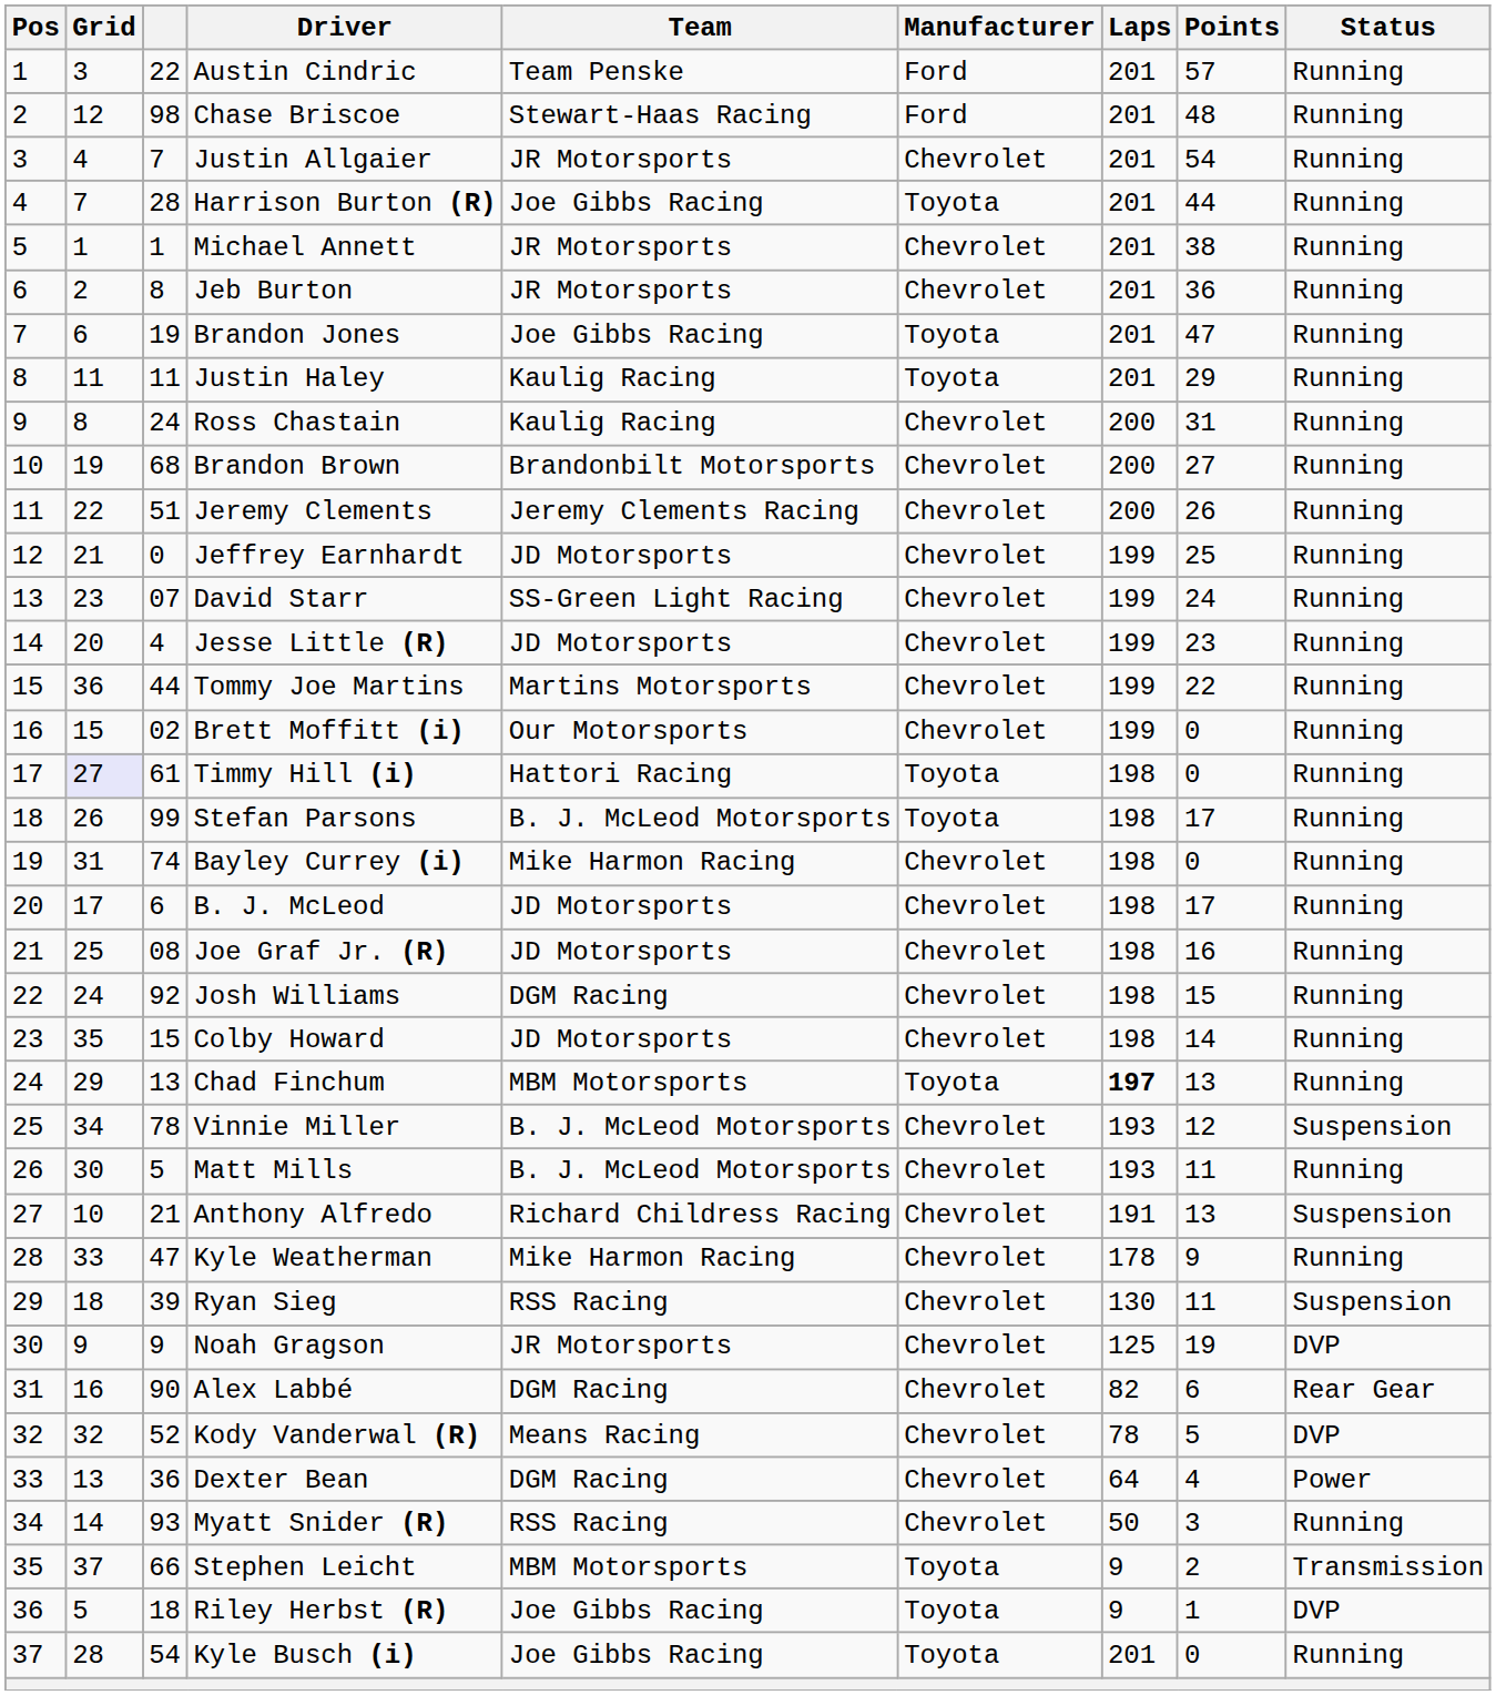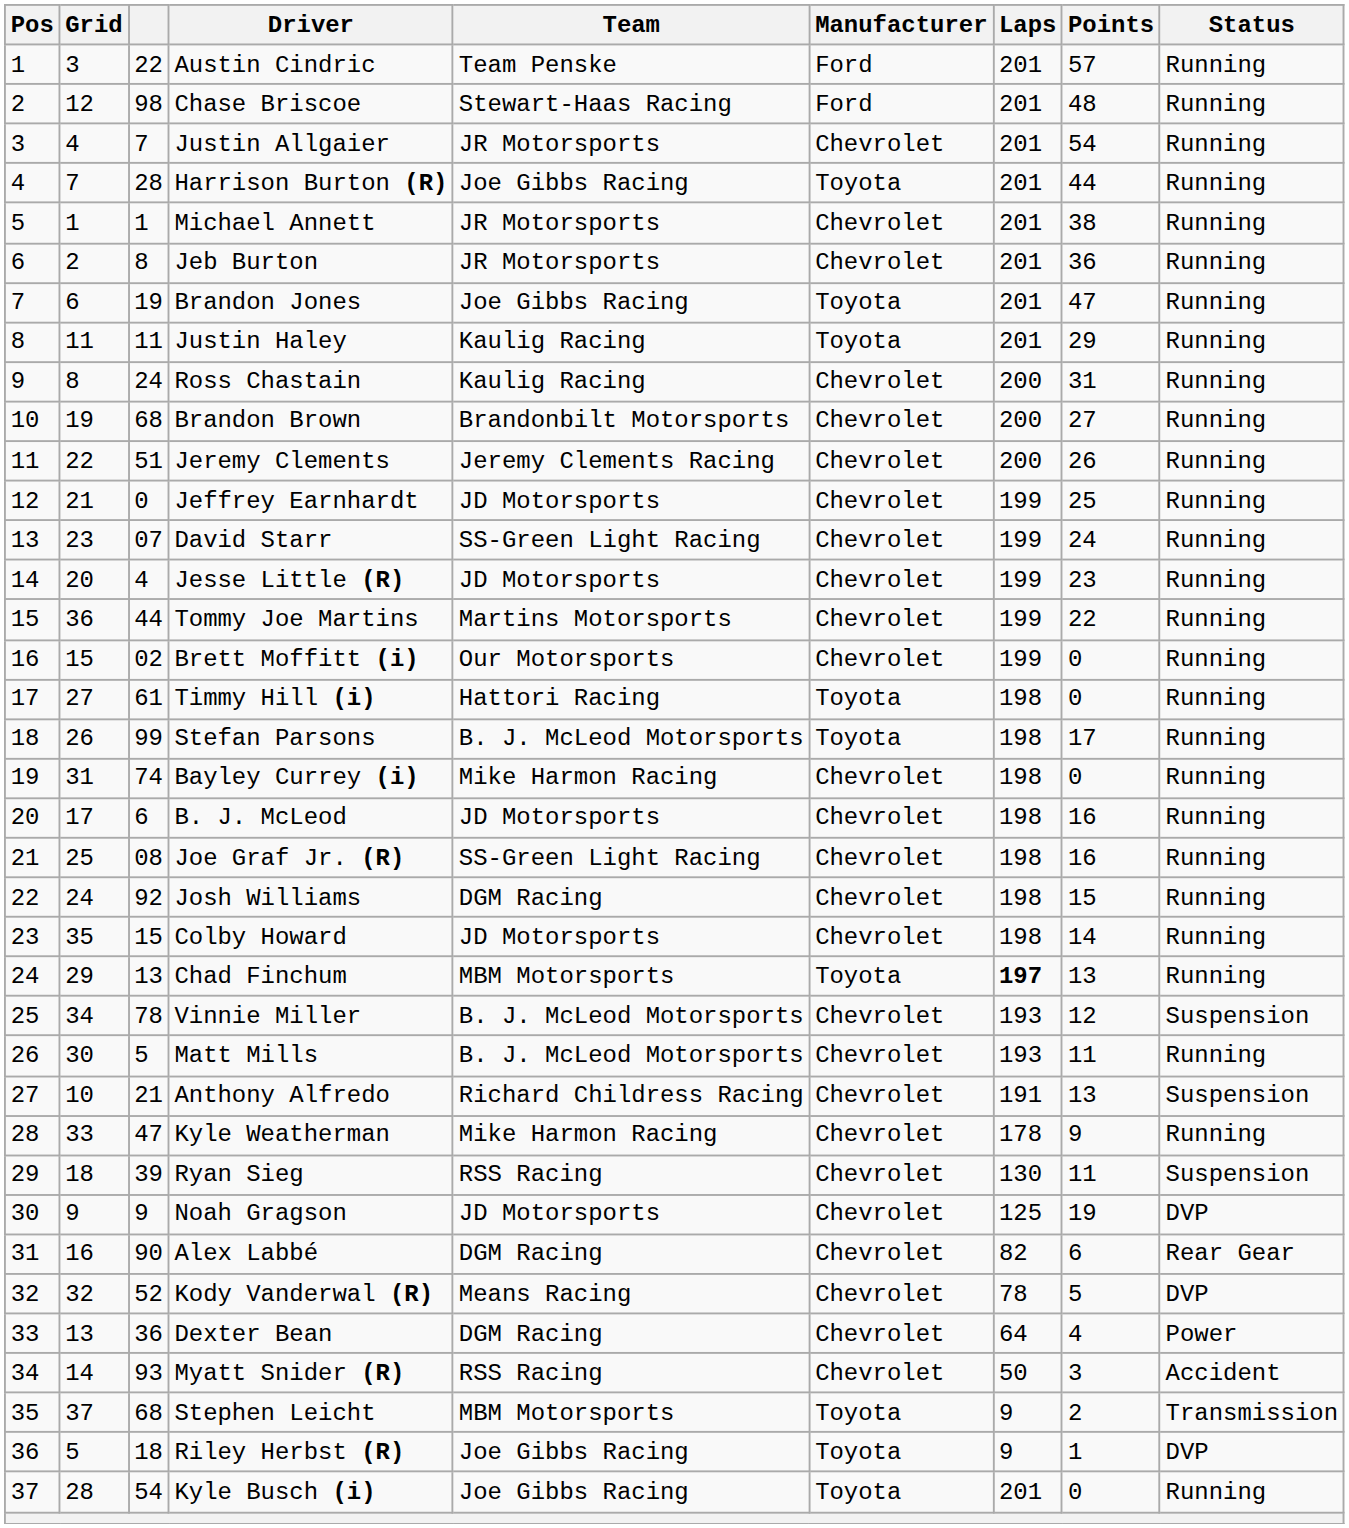Timmy Hill (i) | Grid: lavender background -> no background
B. J. McLeod | Points: 17 -> 16
Joe Graf Jr. (R) | Team: JD Motorsports -> SS-Green Light Racing
Noah Gragson | Team: JR Motorsports -> JD Motorsports
Myatt Snider (R) | Status: Running -> Accident
Stephen Leicht | column 3: 66 -> 68
